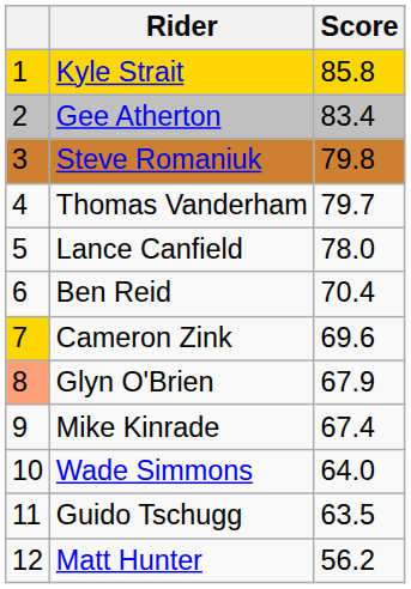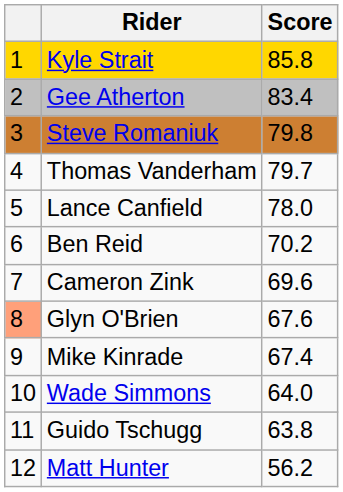Ben Reid | Score: 70.4 -> 70.2
Cameron Zink | column 1: gold background -> no background
Glyn O'Brien | Score: 67.9 -> 67.6
Guido Tschugg | Score: 63.5 -> 63.8
